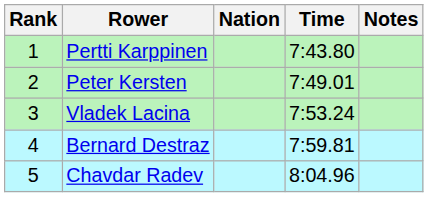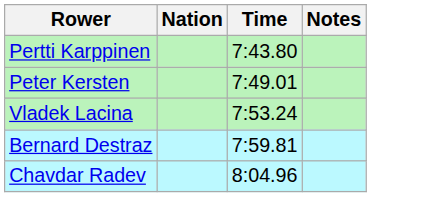- column: Rank | 1 | 2 | 3 | 4 | 5
